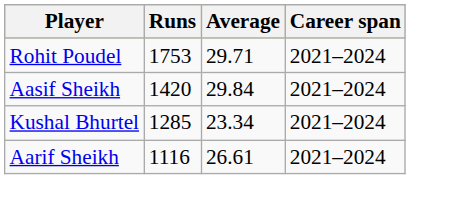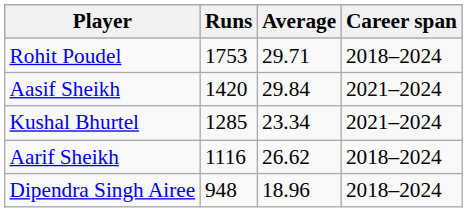Rohit Poudel | Career span: 2021–2024 -> 2018–2024
Aarif Sheikh | Average: 26.61 -> 26.62
Aarif Sheikh | Career span: 2021–2024 -> 2018–2024
+ row: Dipendra Singh Airee | 948 | 18.96 | 2018–2024
